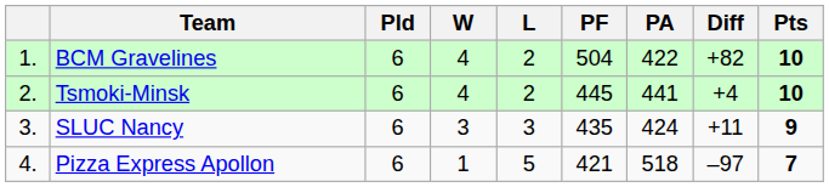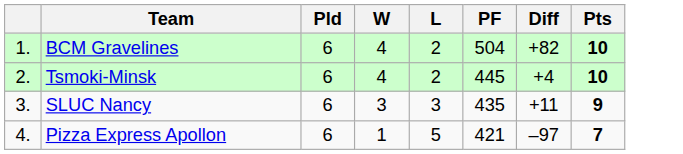- column: PA | 422 | 441 | 424 | 518
